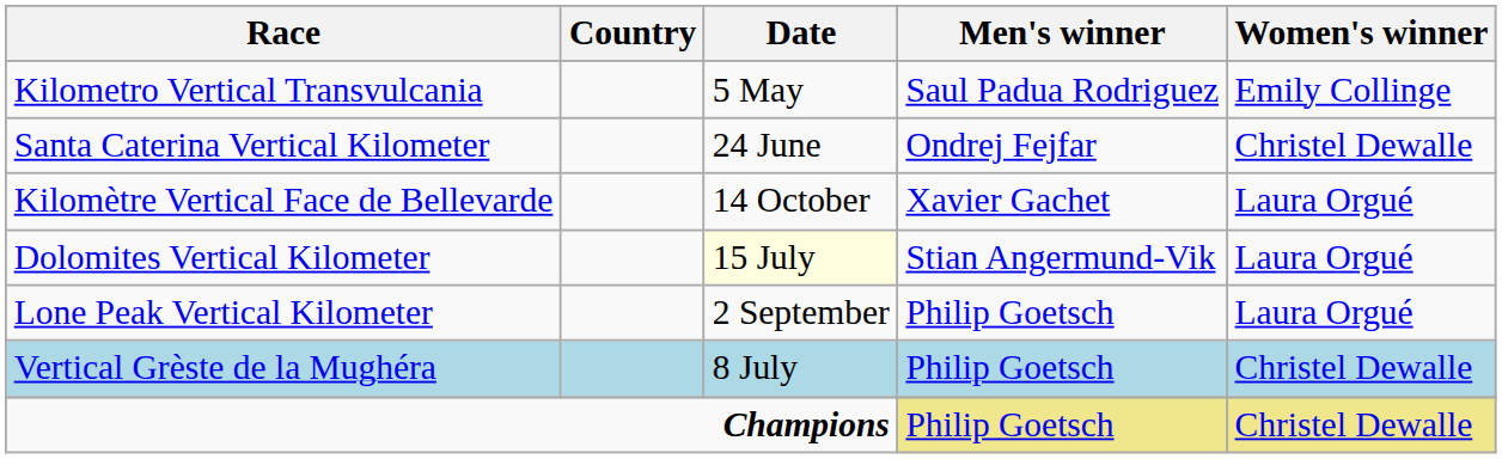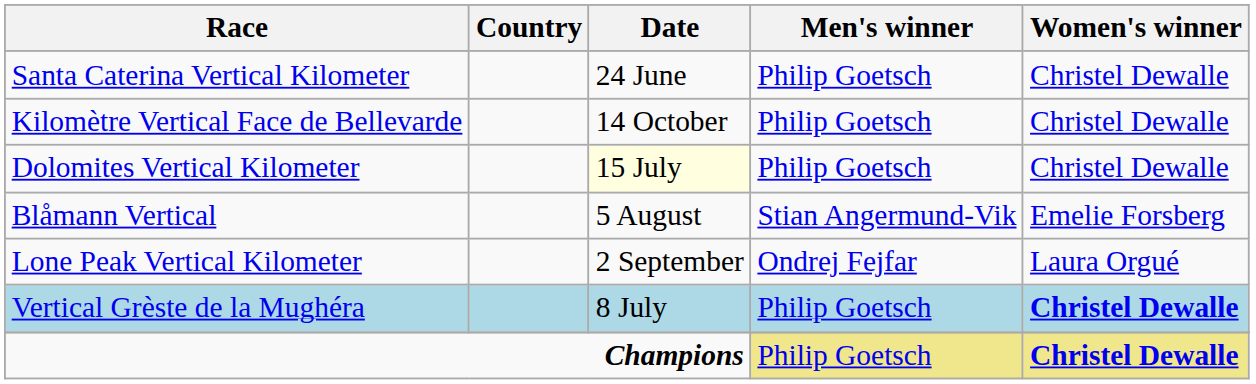- row: Kilometro Vertical Transvulcania | 5 May | Saul Padua Rodriguez | Emily Collinge
Santa Caterina Vertical Kilometer | Men's winner: Ondrej Fejfar -> Philip Goetsch
Kilomètre Vertical Face de Bellevarde | Men's winner: Xavier Gachet -> Philip Goetsch
Kilomètre Vertical Face de Bellevarde | Women's winner: Laura Orgué -> Christel Dewalle
Dolomites Vertical Kilometer | Men's winner: Stian Angermund-Vik -> Philip Goetsch
Dolomites Vertical Kilometer | Women's winner: Laura Orgué -> Christel Dewalle
+ row: Blåmann Vertical | 5 August | Stian Angermund-Vik | Emelie Forsberg
Lone Peak Vertical Kilometer | Men's winner: Philip Goetsch -> Ondrej Fejfar
Vertical Grèste de la Mughéra | Women's winner: normal -> bold
Champions | Women's winner: normal -> bold
